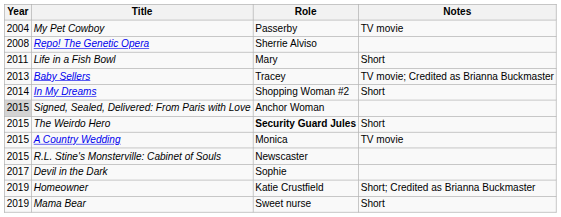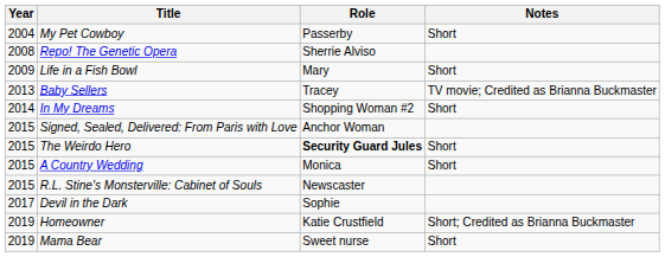My Pet Cowboy | Notes: TV movie -> Short
Life in a Fish Bowl | Year: 2011 -> 2009
Signed, Sealed, Delivered: From Paris with Love | Year: lightgrey background -> no background
A Country Wedding | Notes: TV movie -> Short
